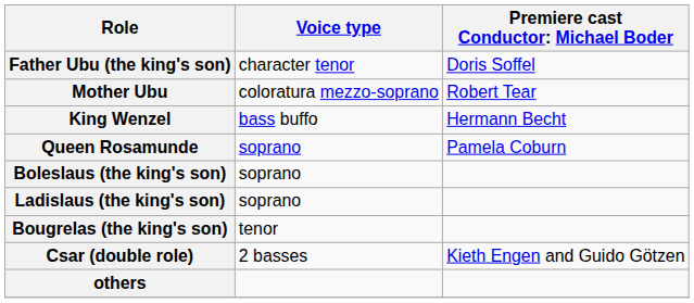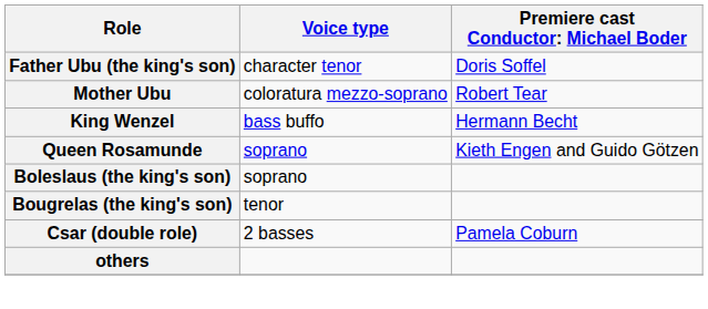Queen Rosamunde | column 3: Pamela Coburn -> Kieth Engen and Guido Götzen
- row: Ladislaus (the king's son) | soprano
Csar (double role) | column 3: Kieth Engen and Guido Götzen -> Pamela Coburn
